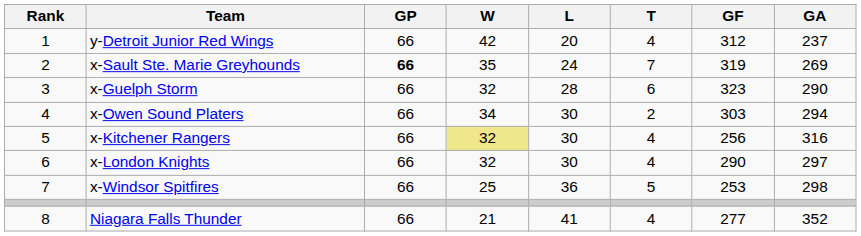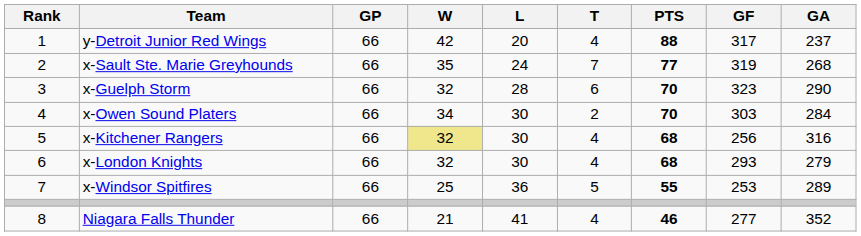+ column: PTS | 88 | 77 | 70 | 70 | 68 | 68 | 55 | 46
y-Detroit Junior Red Wings | GF: 312 -> 317
x-Sault Ste. Marie Greyhounds | GP: bold -> normal
x-Sault Ste. Marie Greyhounds | GA: 269 -> 268
x-Owen Sound Platers | GA: 294 -> 284
x-London Knights | GF: 290 -> 293
x-London Knights | GA: 297 -> 279
x-Windsor Spitfires | GA: 298 -> 289
